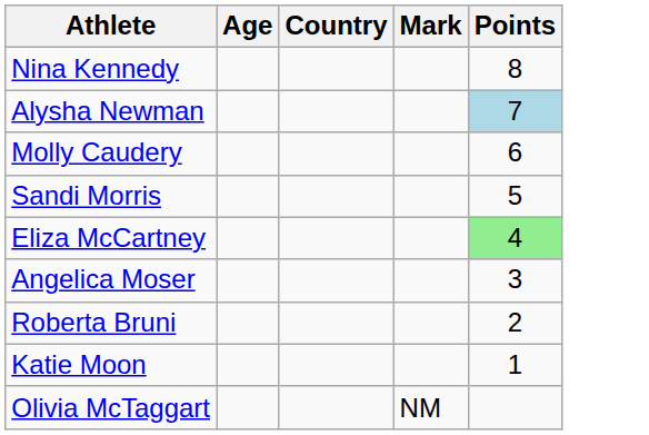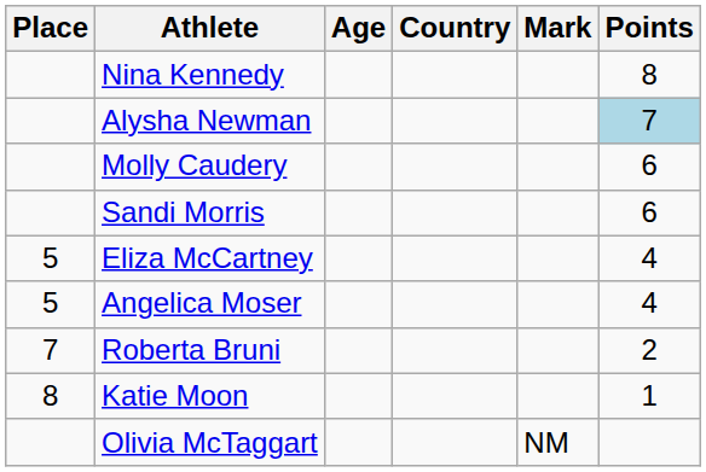+ column: Place | 5 | 5 | 7 | 8
Sandi Morris | Points: 5 -> 6
Eliza McCartney | Points: lightgreen background -> no background
Angelica Moser | Points: 3 -> 4
